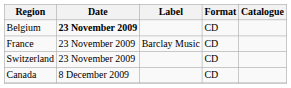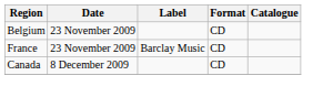Belgium | Date: bold -> normal
- row: Switzerland | 23 November 2009 | CD
